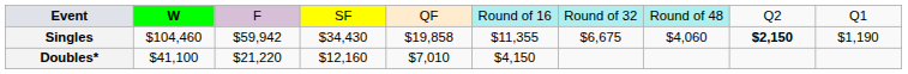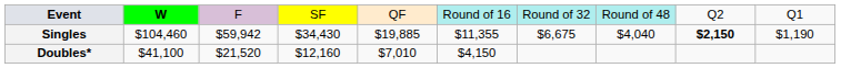Singles | column 5: $19,858 -> $19,885
Singles | column 8: $4,060 -> $4,040
Doubles* | column 3: $21,220 -> $21,520
